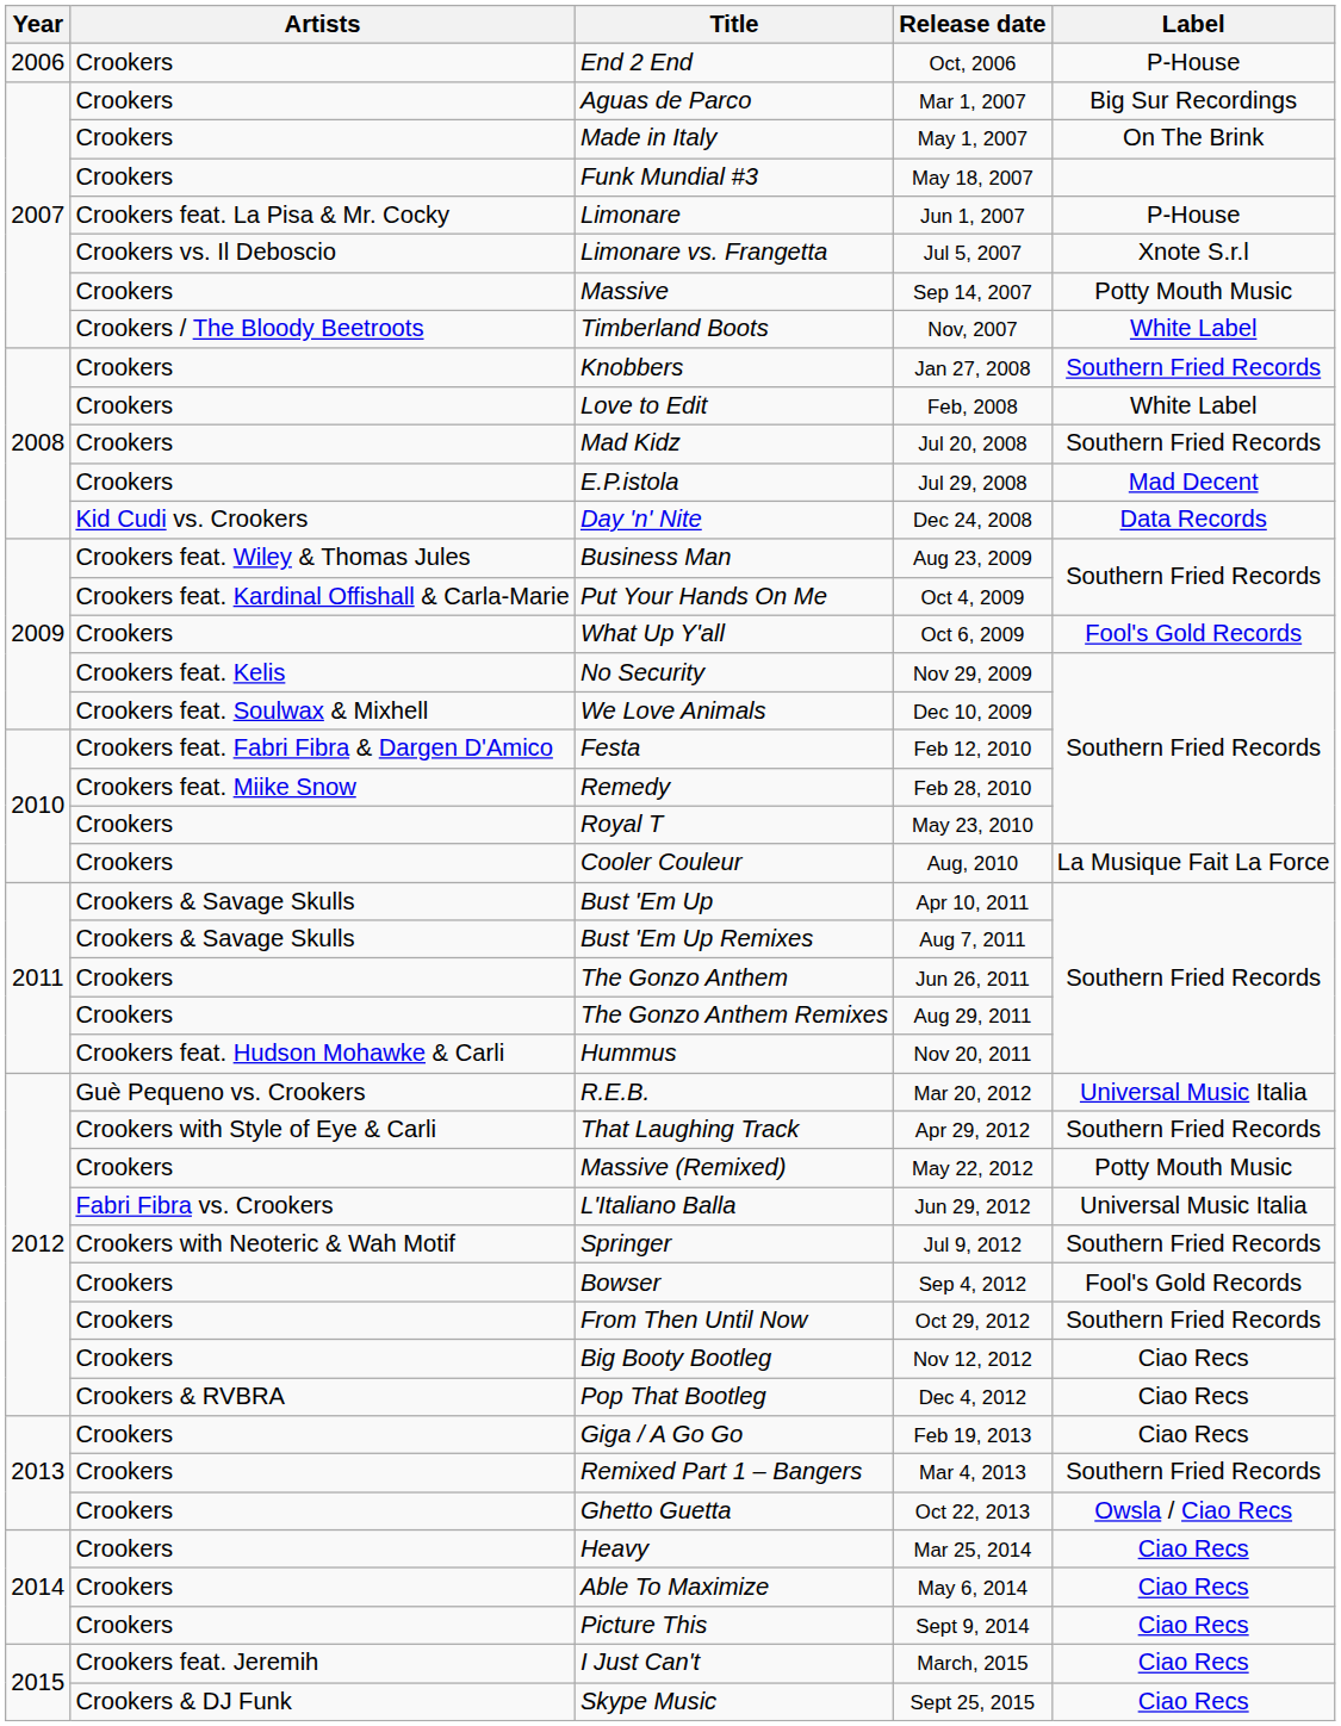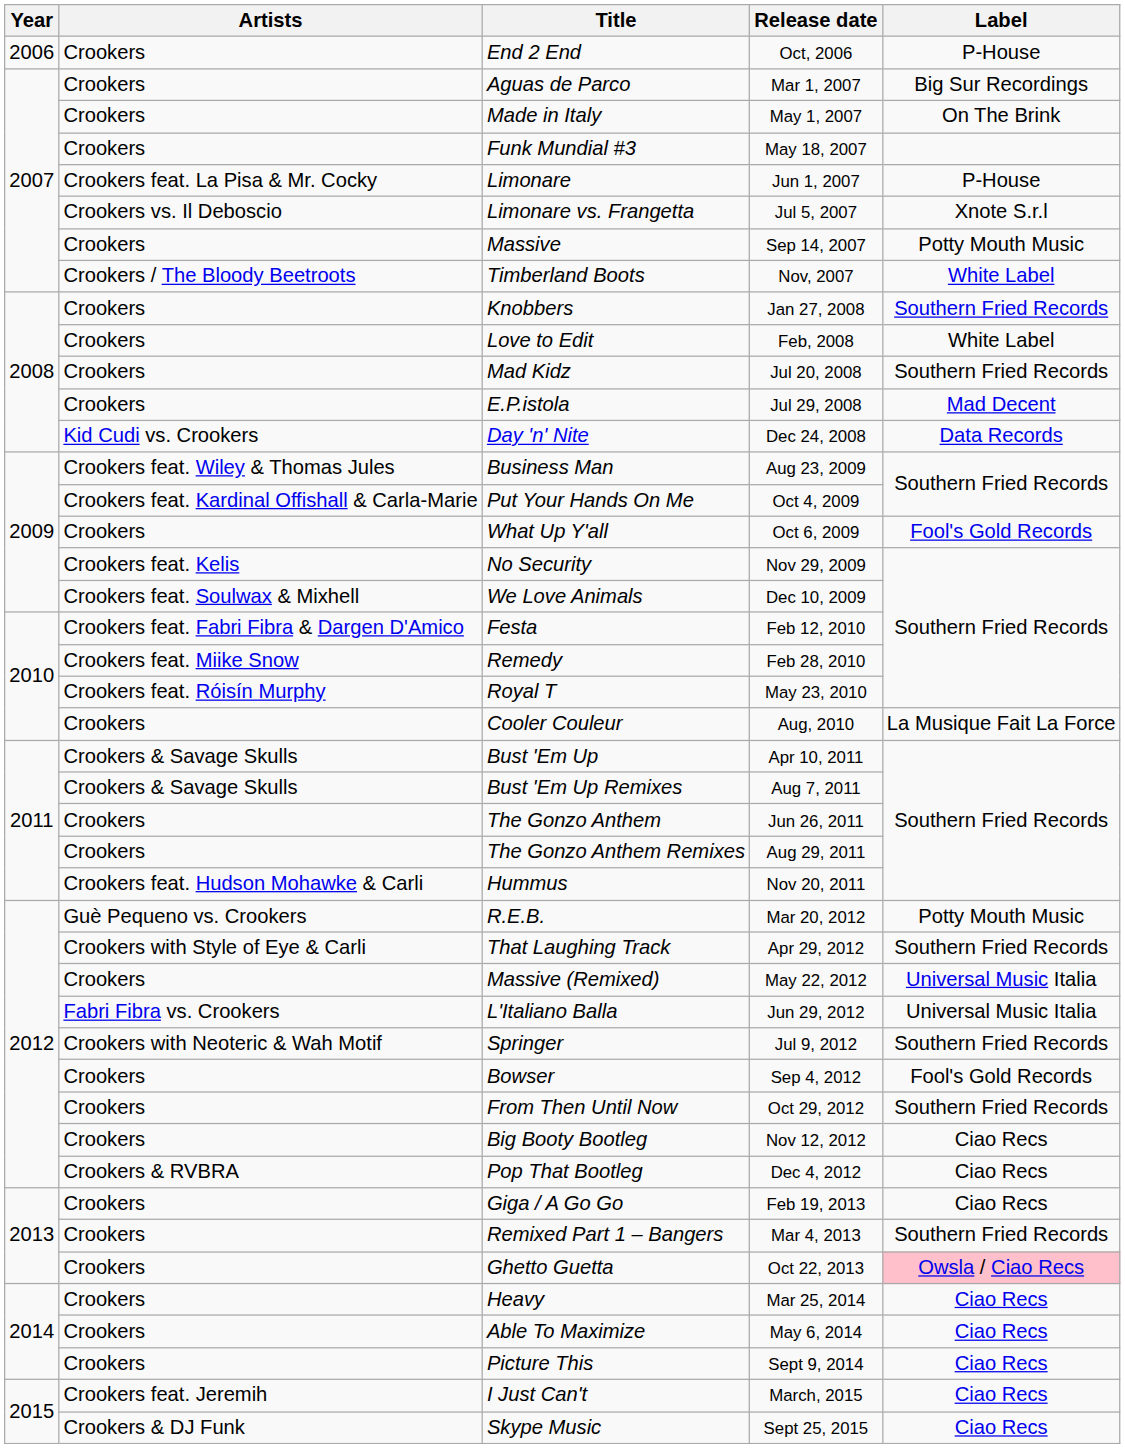Royal T | Artists: Crookers -> Crookers feat. Róisín Murphy
R.E.B. | Label: Universal Music Italia -> Potty Mouth Music
Massive (Remixed) | Label: Potty Mouth Music -> Universal Music Italia
Ghetto Guetta | Label: no background -> pink background
